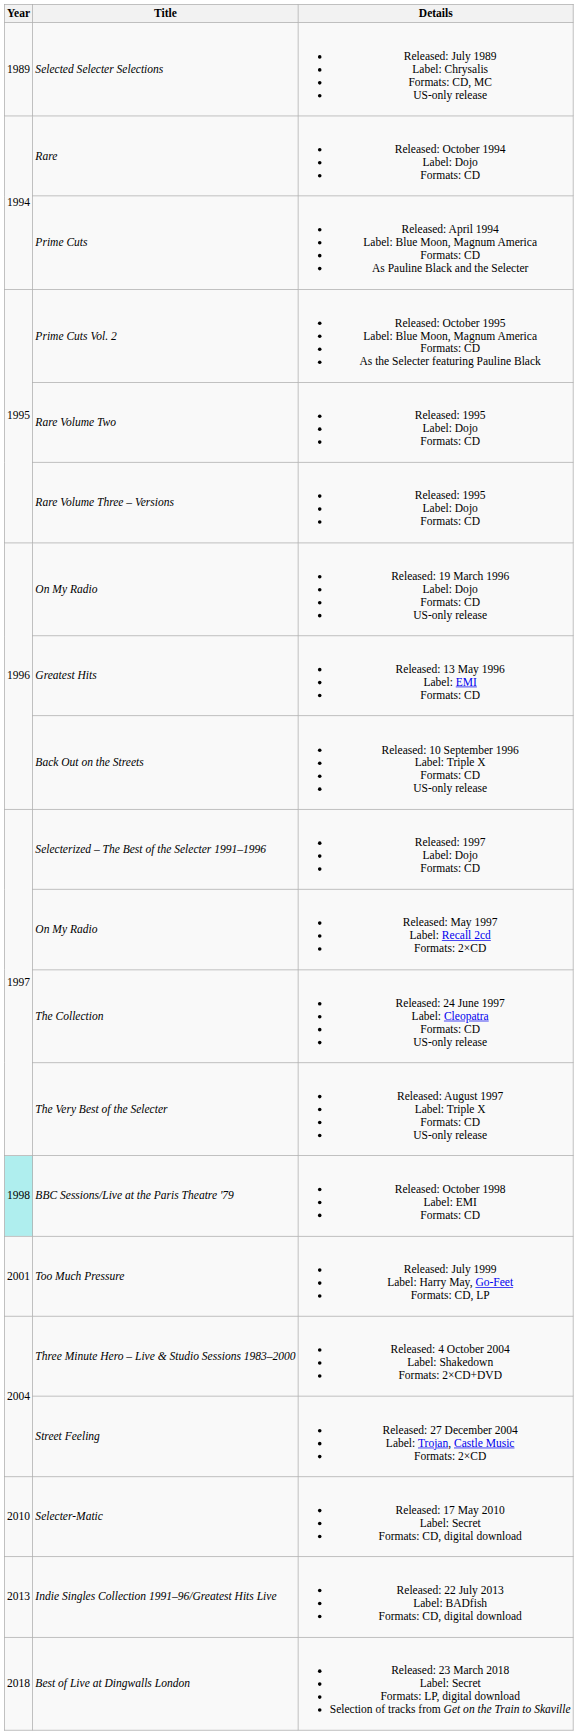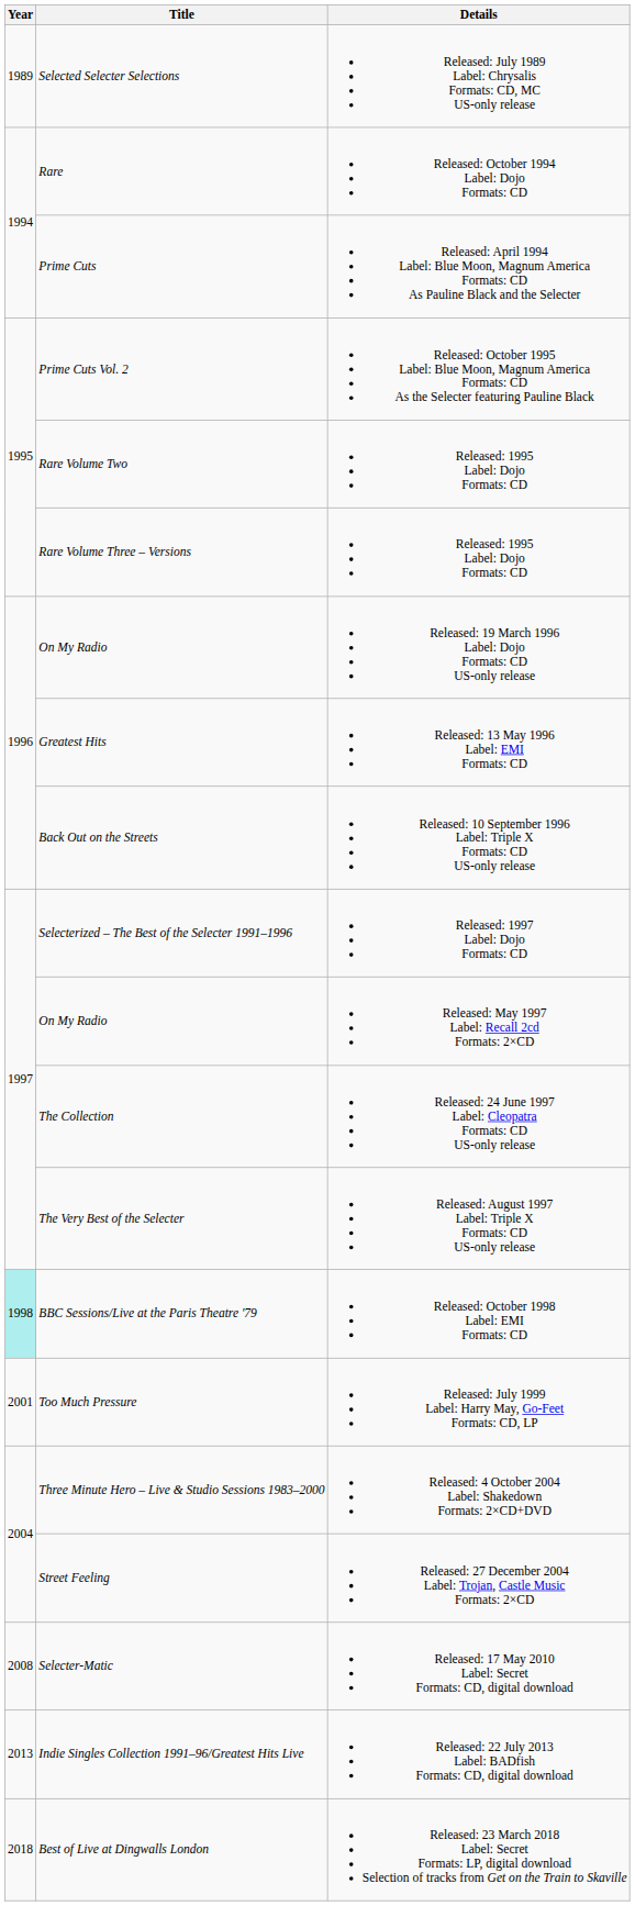Selecter-Matic | Year: 2010 -> 2008
